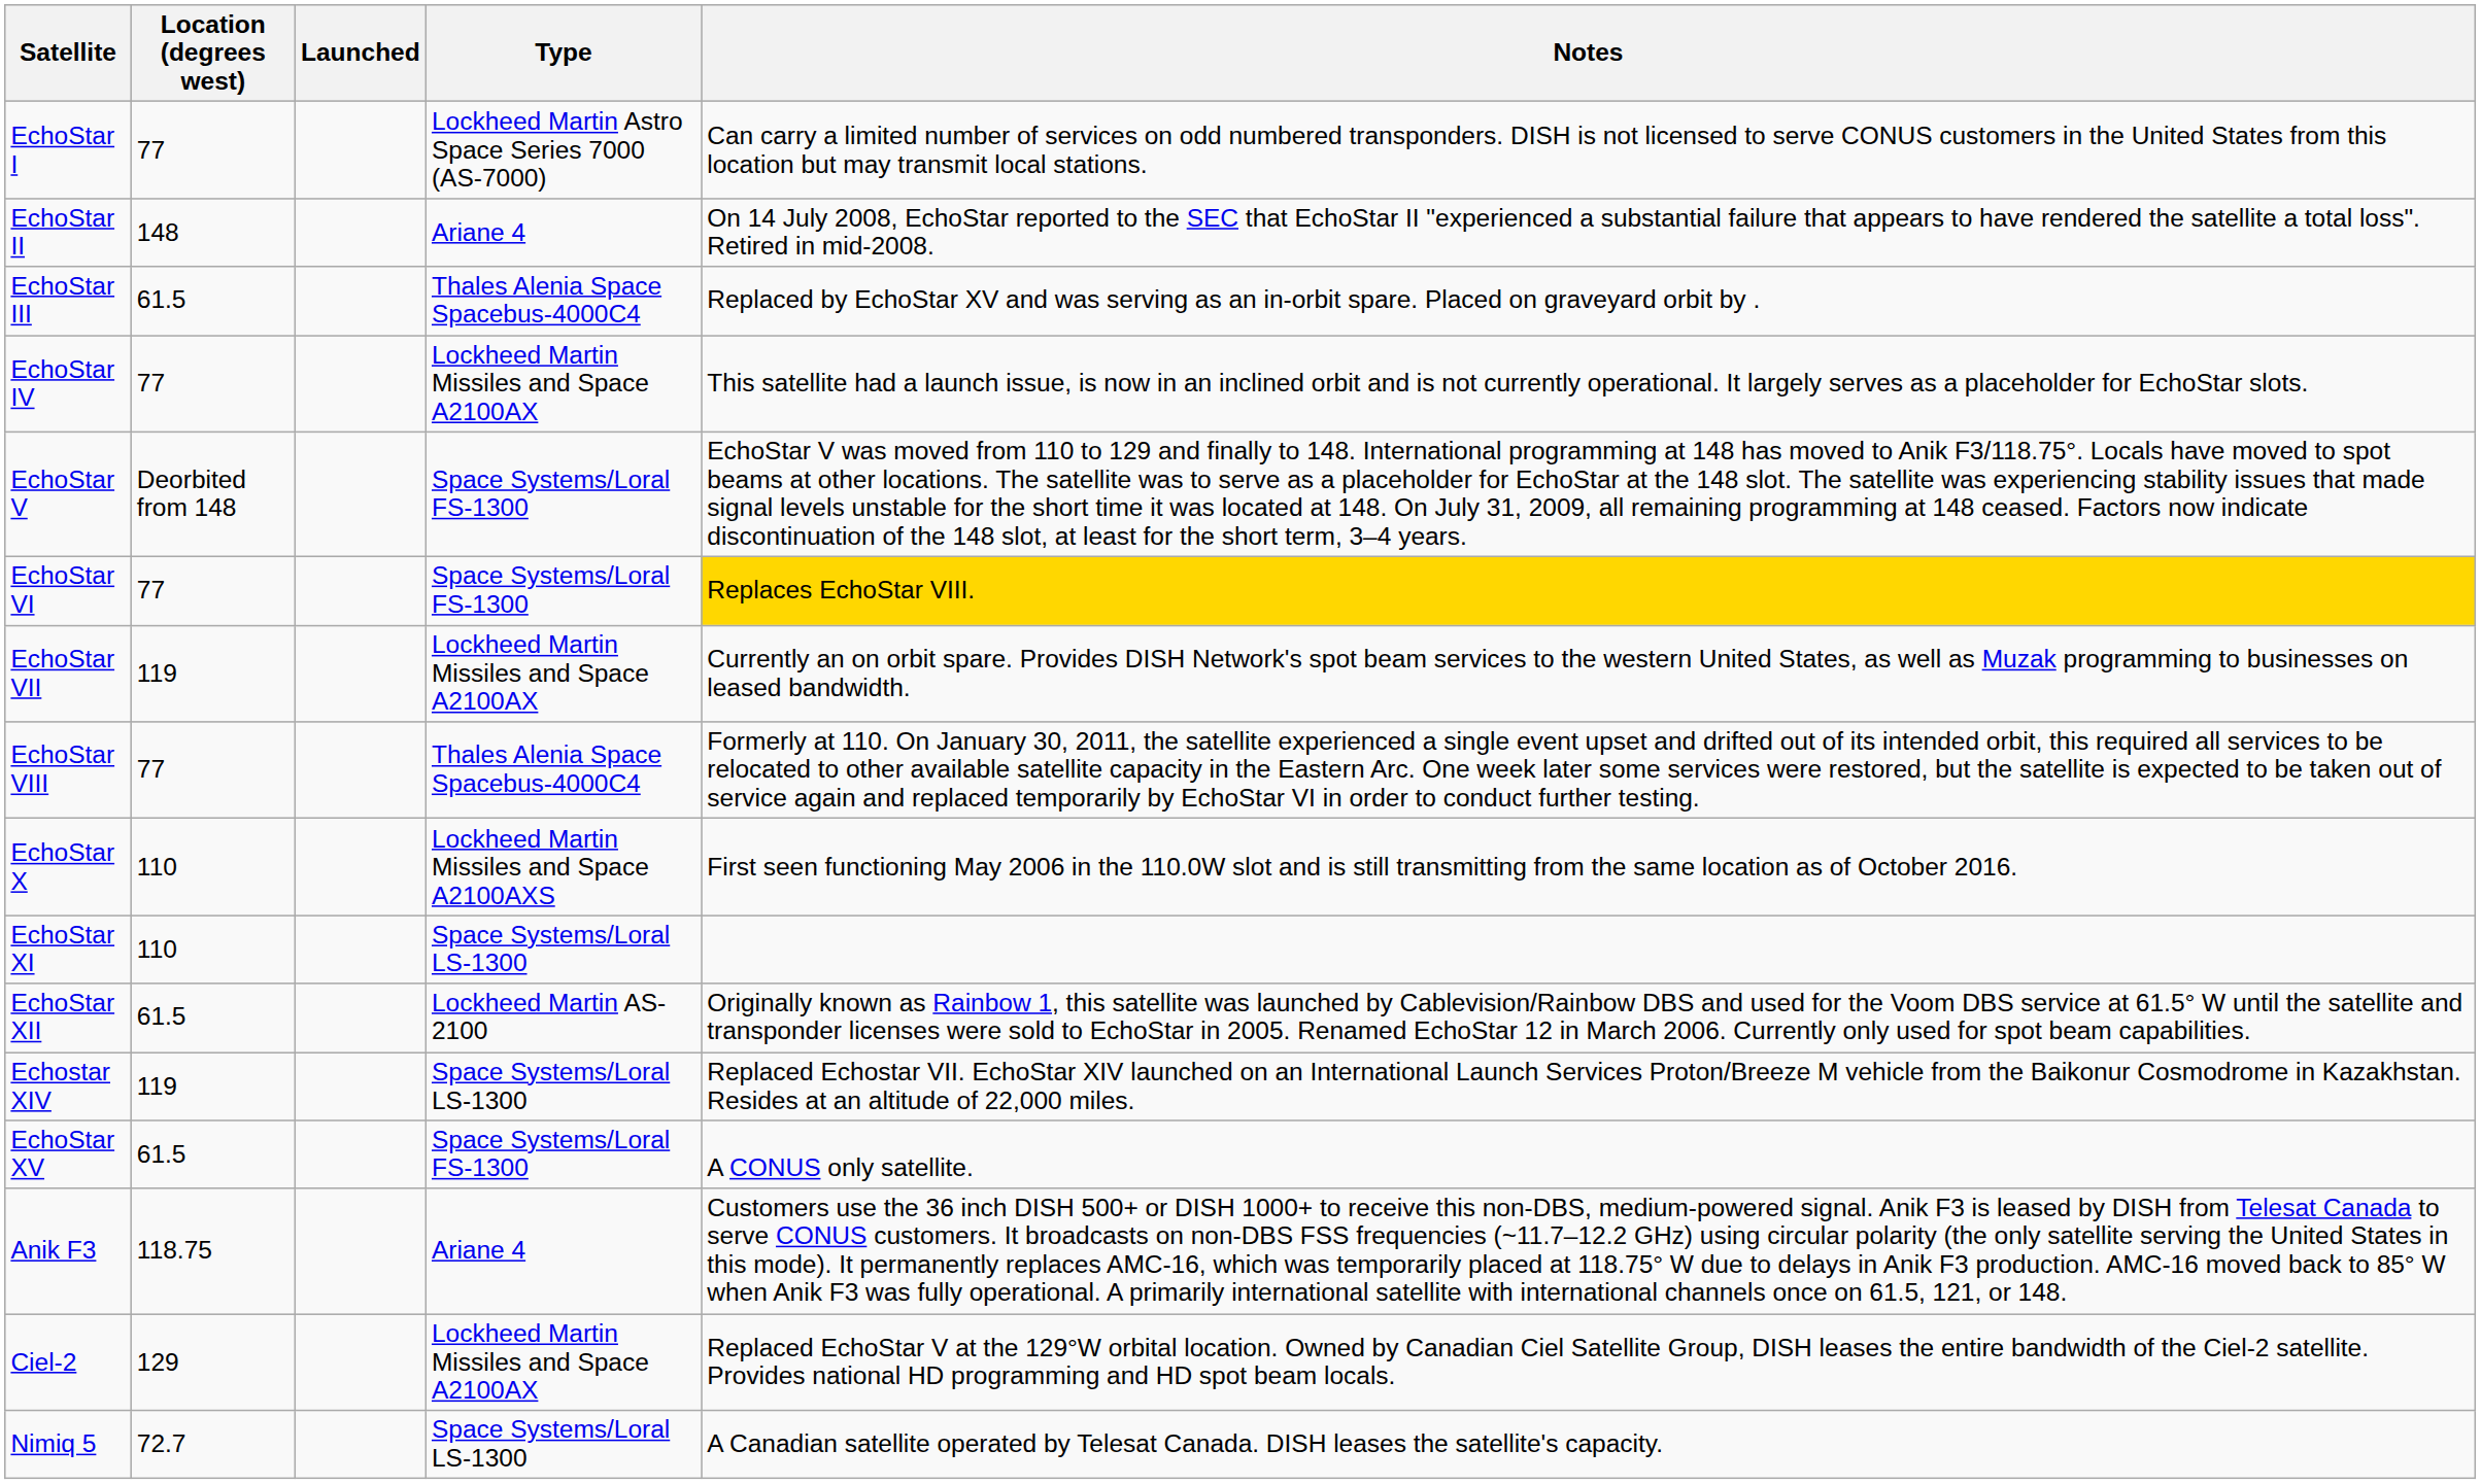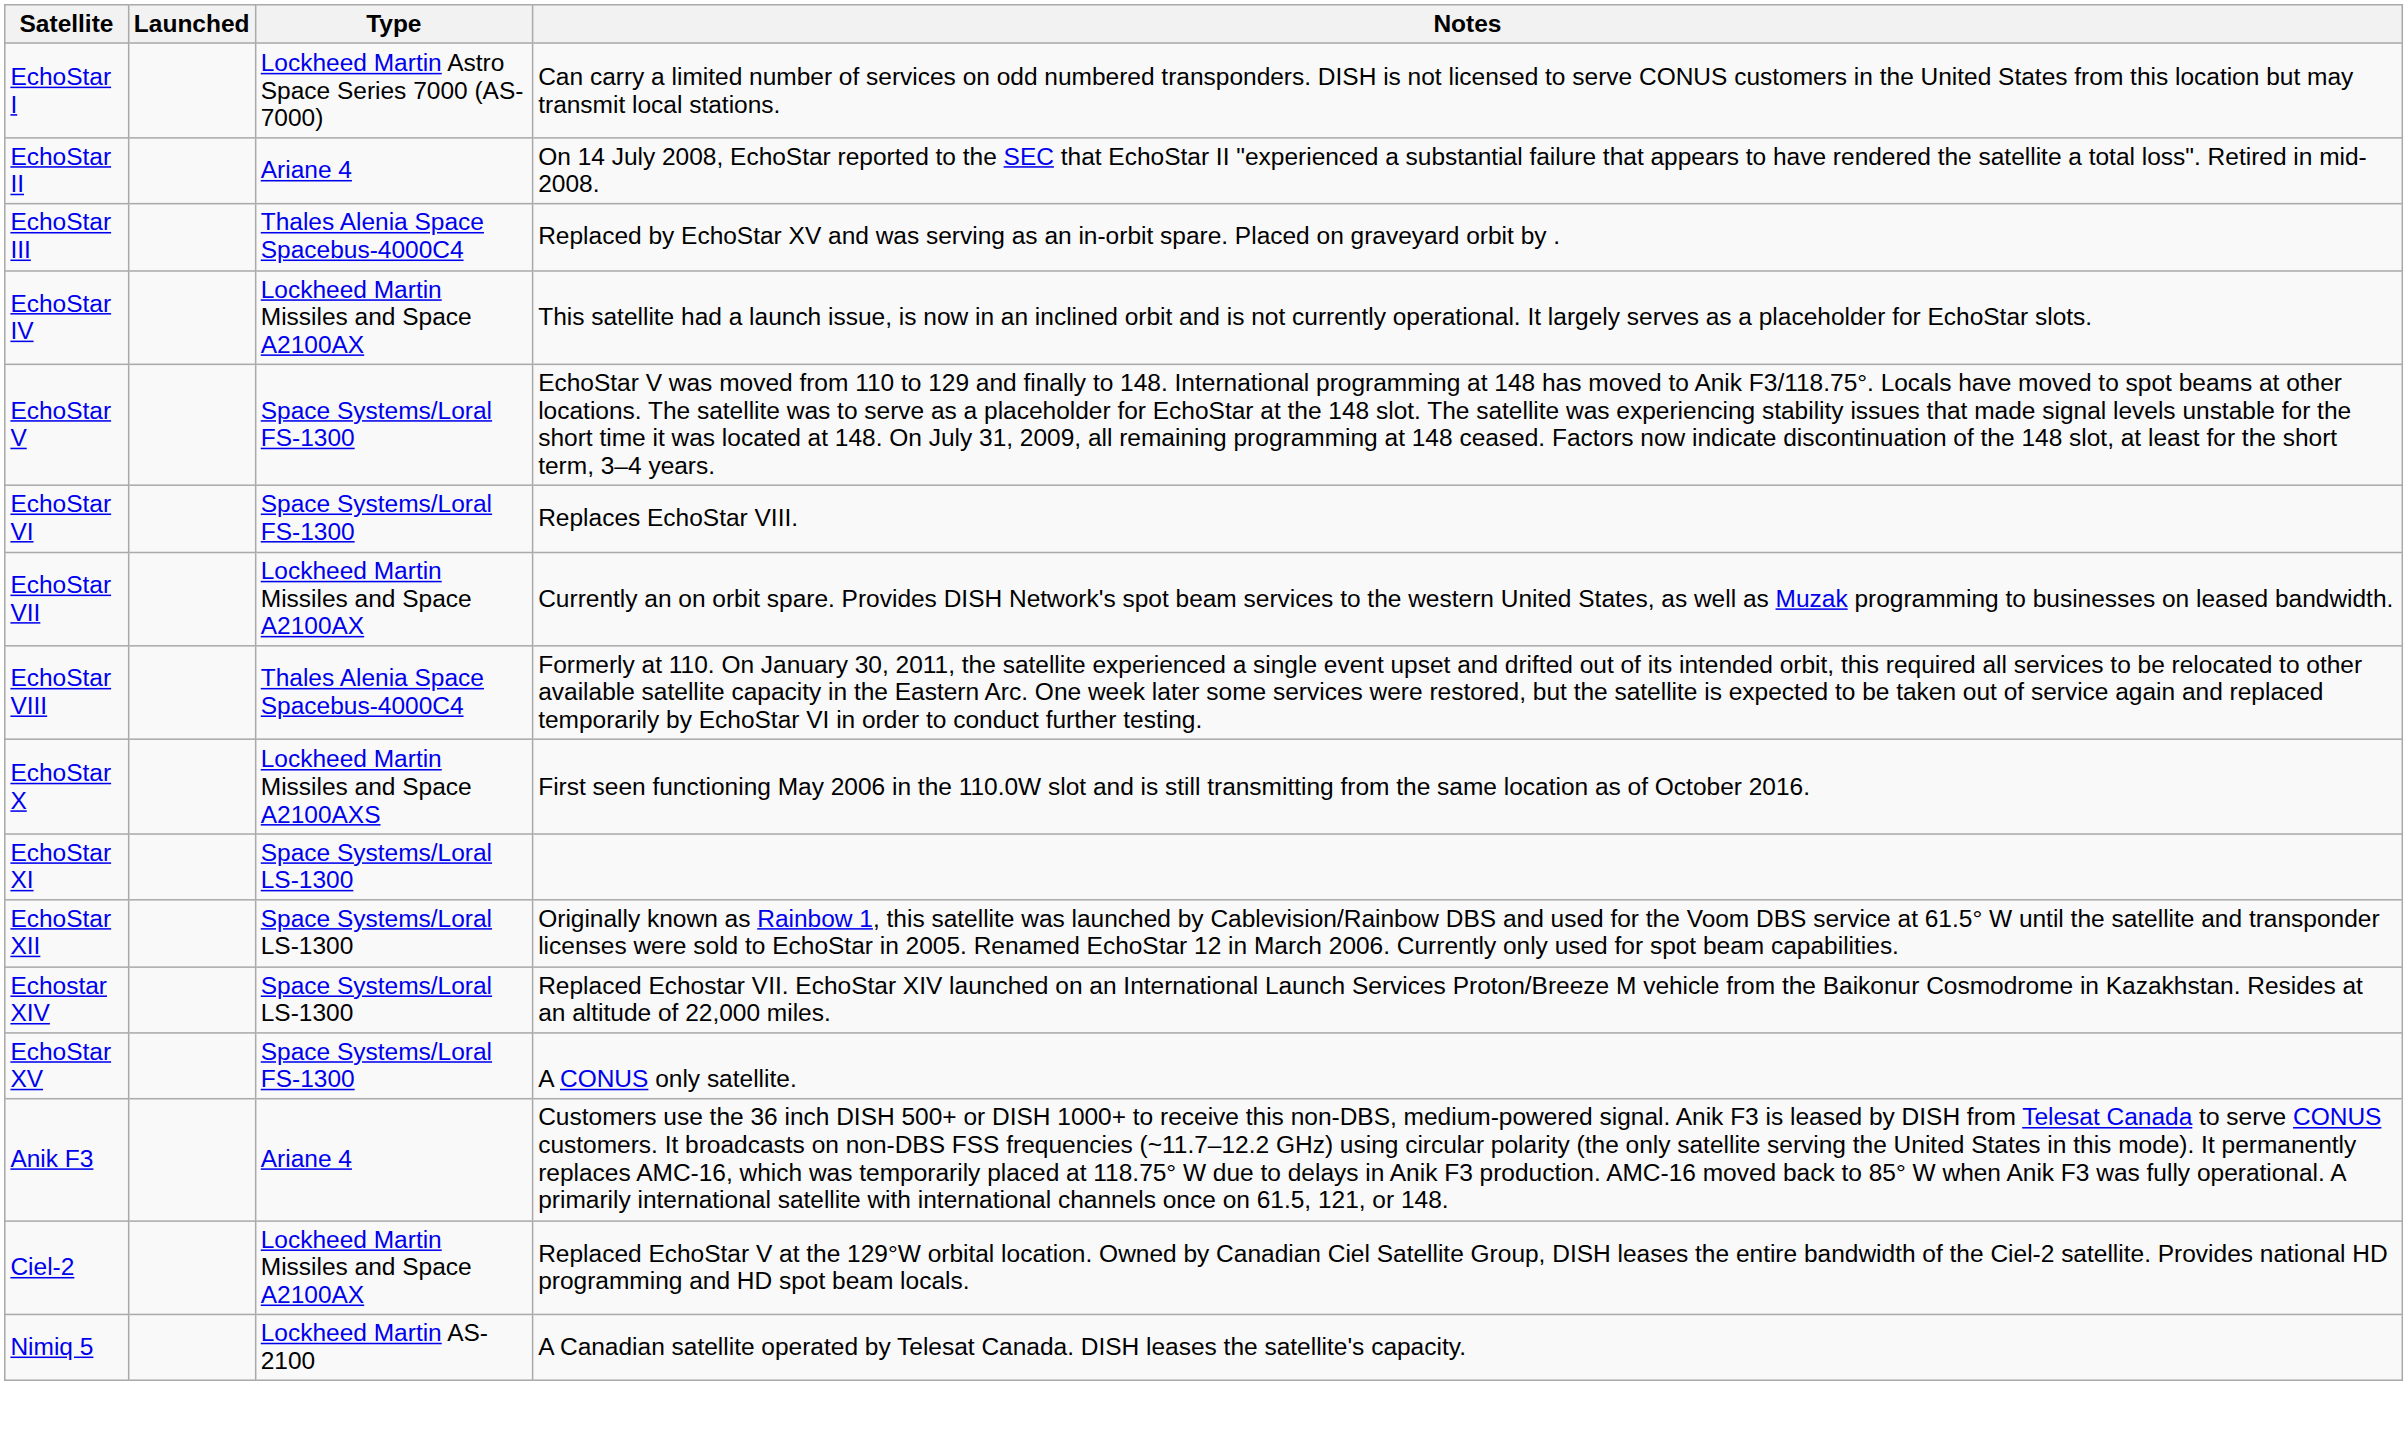- column: Location (degrees west) | 77 | 148 | 61.5 | 77 | Deorbited from 148 | 77 | 119 | 77 | 110 | 110 | 61.5 | 119 | 61.5 | 118.75 | 129 | 72.7
EchoStar VI | Notes: gold background -> no background
EchoStar XII | Type: Lockheed Martin AS-2100 -> Space Systems/Loral LS-1300
Nimiq 5 | Type: Space Systems/Loral LS-1300 -> Lockheed Martin AS-2100
